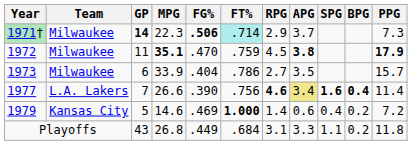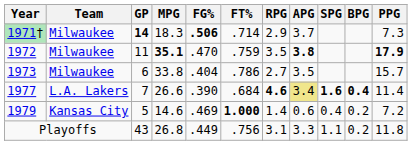1971† | MPG: 22.3 -> 18.3
1971† | FT%: paleturquoise background -> no background
1972 | RPG: 4.5 -> 3.5
1973 | MPG: 33.9 -> 33.8
1977 | FT%: .756 -> .684
Playoffs | FT%: .684 -> .756
